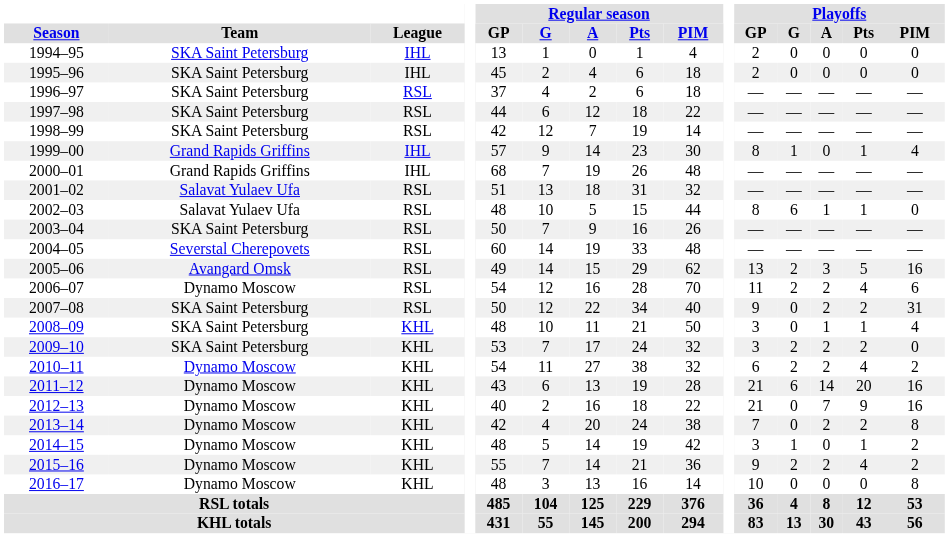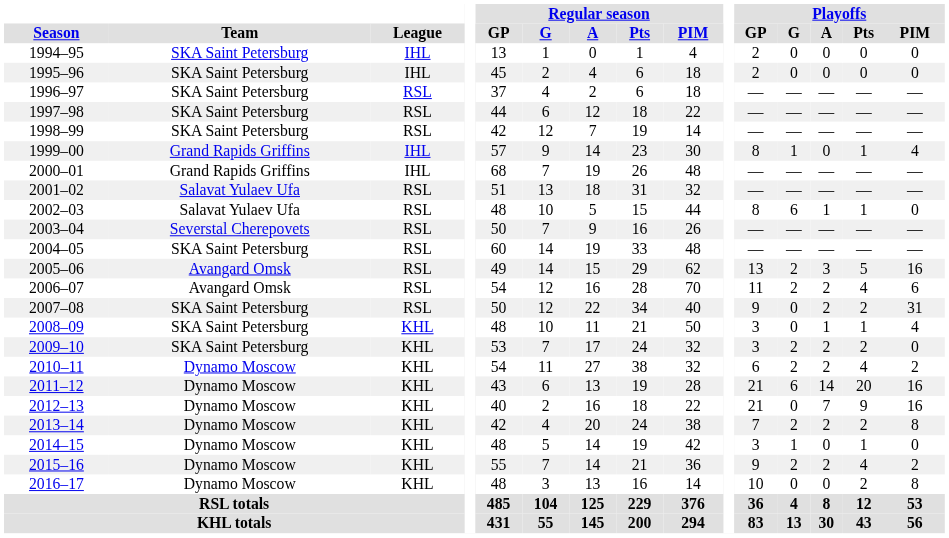2003–04 | Team: SKA Saint Petersburg -> Severstal Cherepovets
2004–05 | Team: Severstal Cherepovets -> SKA Saint Petersburg
2006–07 | Team: Dynamo Moscow -> Avangard Omsk
2013–14 | Playoffs / G: 0 -> 2
2014–15 | Playoffs / PIM: 2 -> 0
2016–17 | Playoffs / Pts: 0 -> 2
